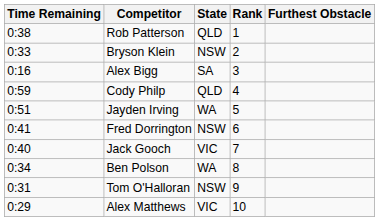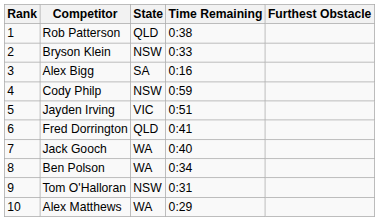columns swapped: Rank <-> Time Remaining
Cody Philp | State: QLD -> NSW
Jayden Irving | State: WA -> VIC
Fred Dorrington | State: NSW -> QLD
Jack Gooch | State: VIC -> WA
Alex Matthews | State: VIC -> WA
